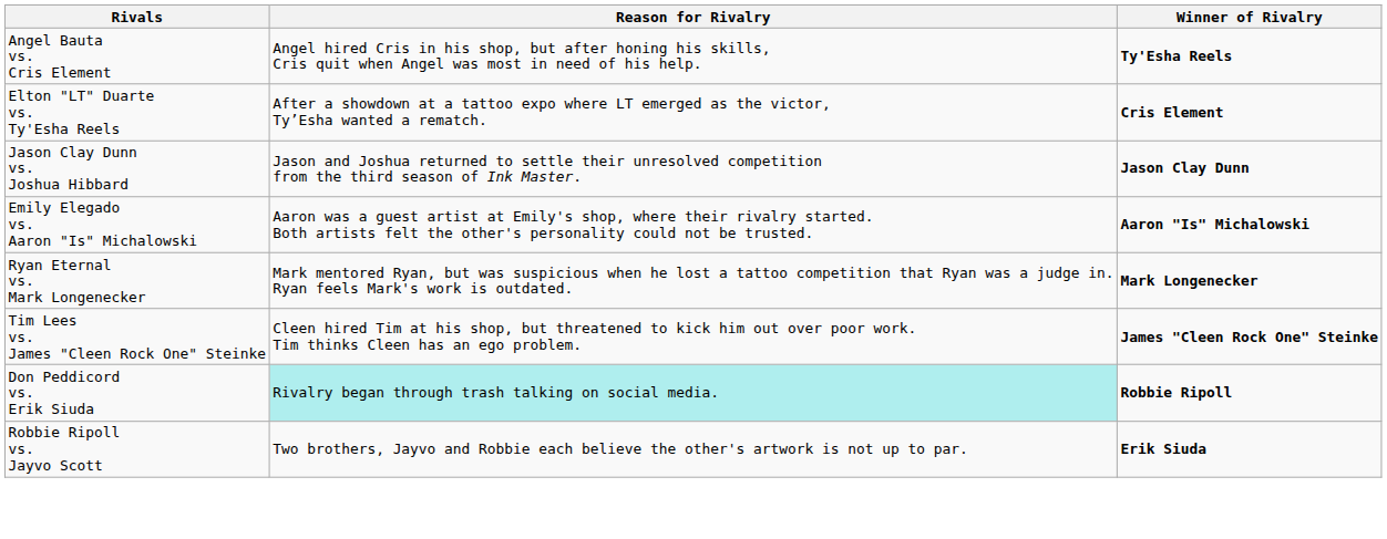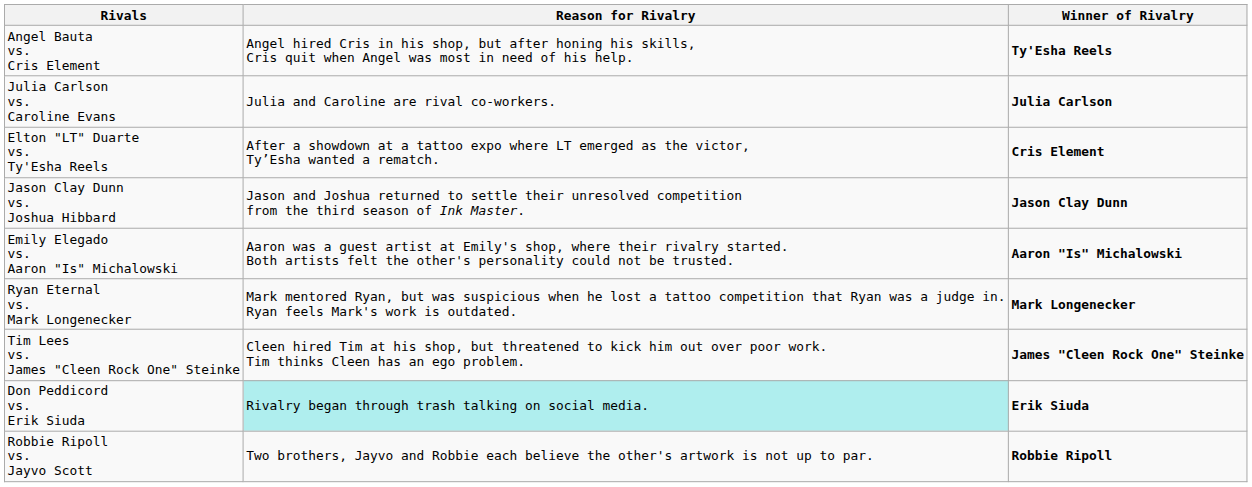+ row: Julia Carlson vs. Caroline Evans | Julia and Caroline are rival co-workers. | Julia Carlson
Don Peddicord vs. Erik Siuda | Winner of Rivalry: Robbie Ripoll -> Erik Siuda
Robbie Ripoll vs. Jayvo Scott | Winner of Rivalry: Erik Siuda -> Robbie Ripoll
